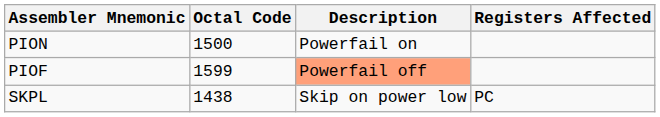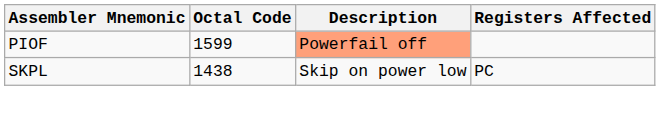- row: PION | 1500 | Powerfail on
